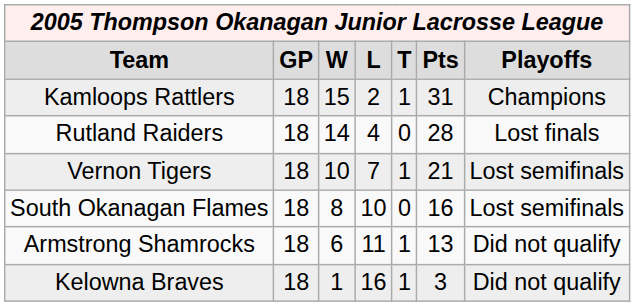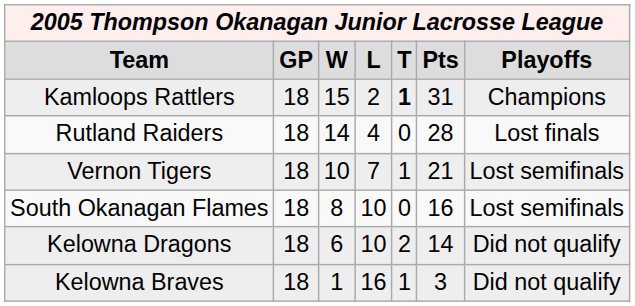Kamloops Rattlers | column 5: normal -> bold
+ row: Kelowna Dragons | 18 | 6 | 10 | 2 | 14 | Did not qualify
- row: Armstrong Shamrocks | 18 | 6 | 11 | 1 | 13 | Did not qualify
